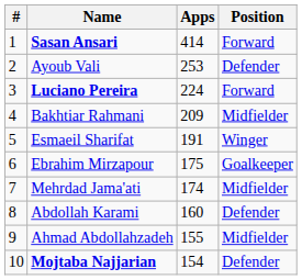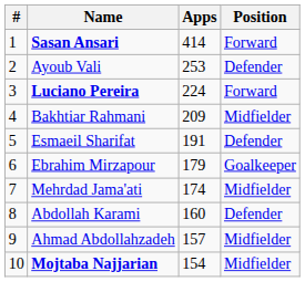Esmaeil Sharifat | Position: Winger -> Defender
Ebrahim Mirzapour | Apps: 175 -> 179
Ahmad Abdollahzadeh | Apps: 155 -> 157
Mojtaba Najjarian | Position: Defender -> Midfielder
